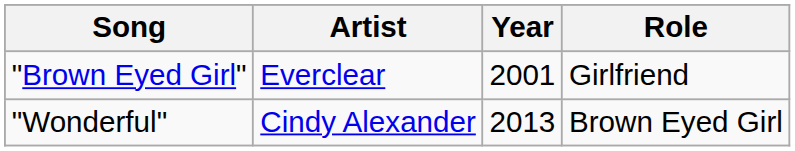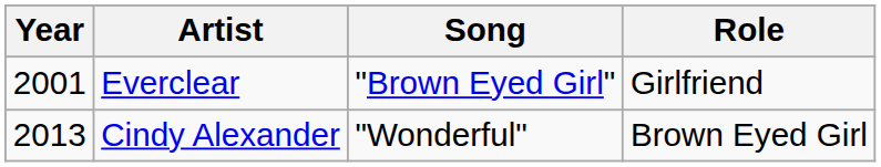columns swapped: Year <-> Song
